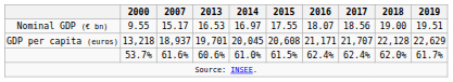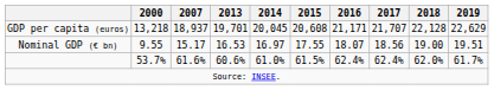rows swapped: Nominal GDP (€ bn) <-> GDP per capita (euros)
